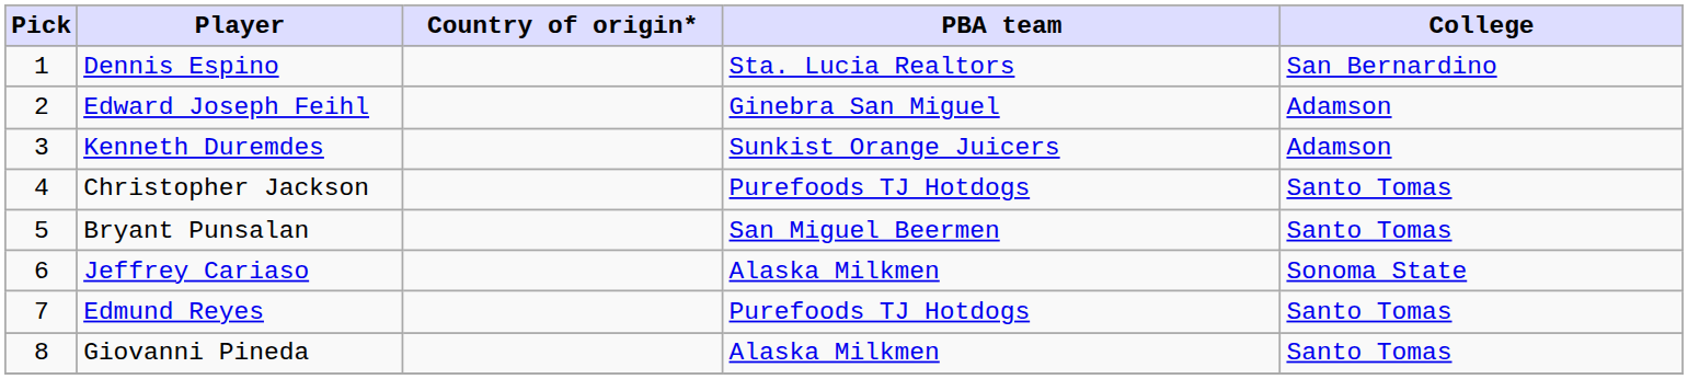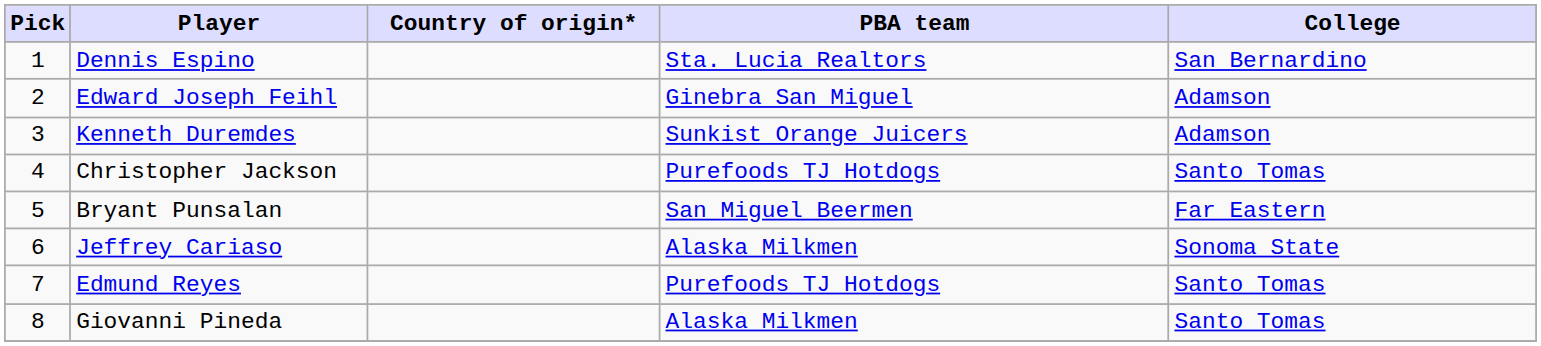Bryant Punsalan | College: Santo Tomas -> Far Eastern
